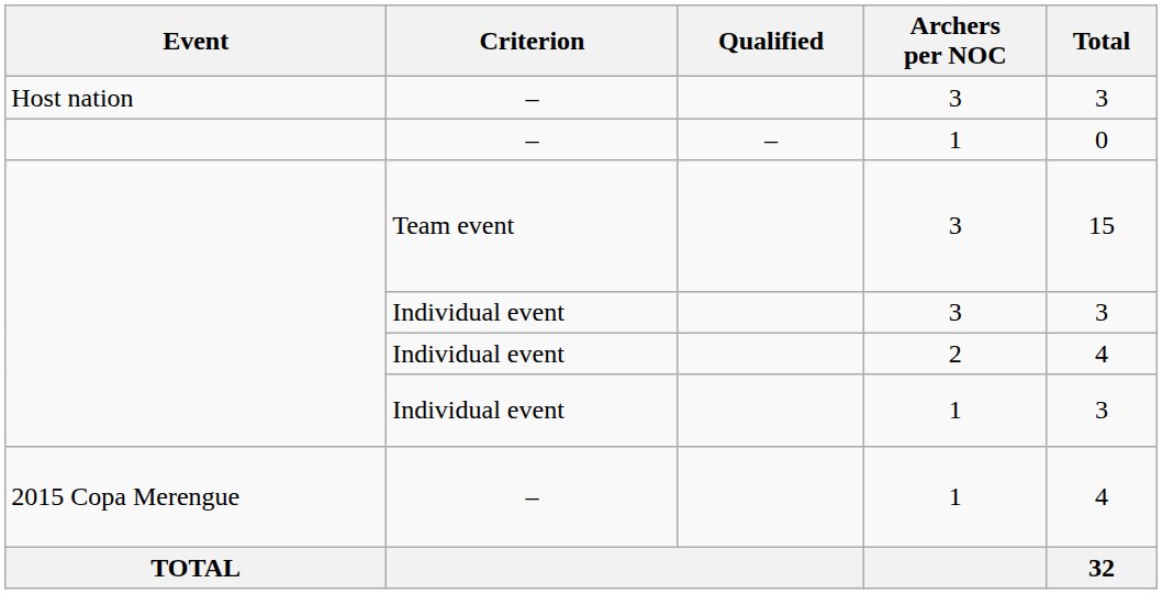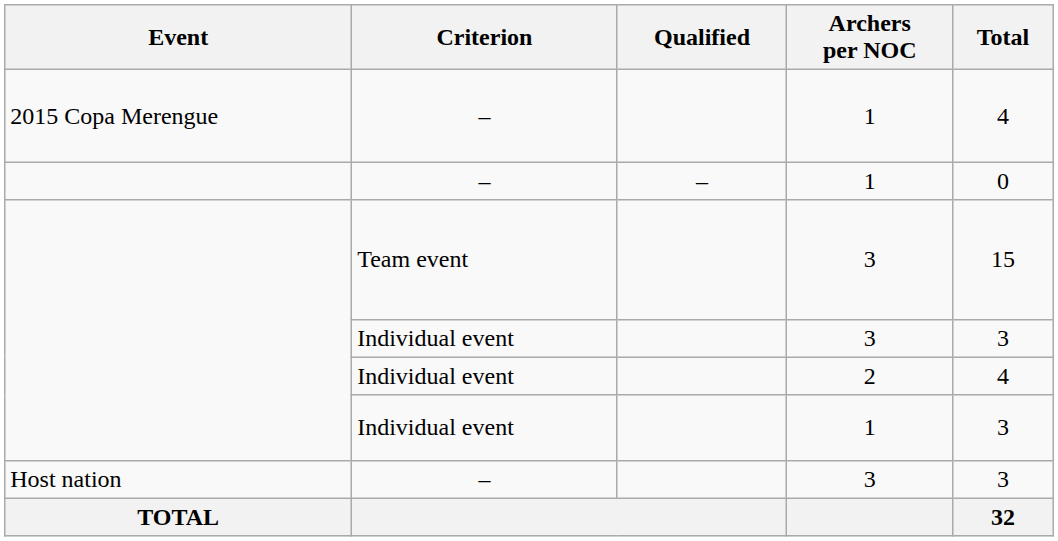rows swapped: Host nation <-> 2015 Copa Merengue
